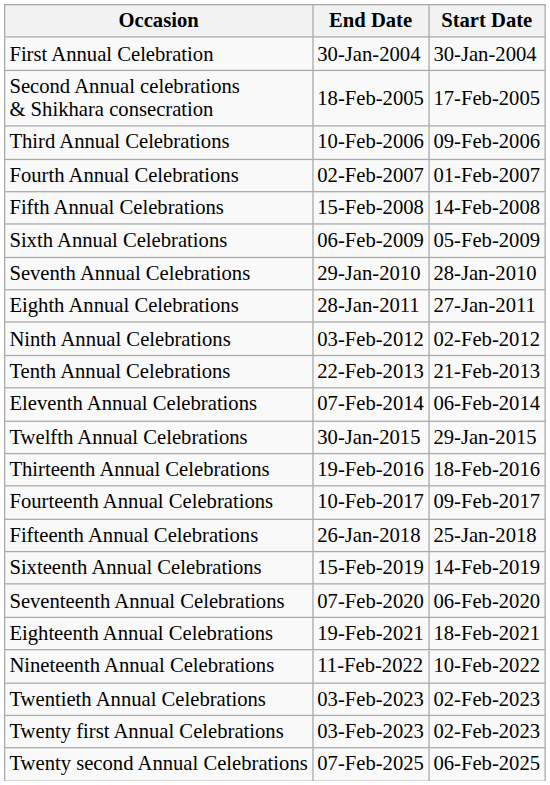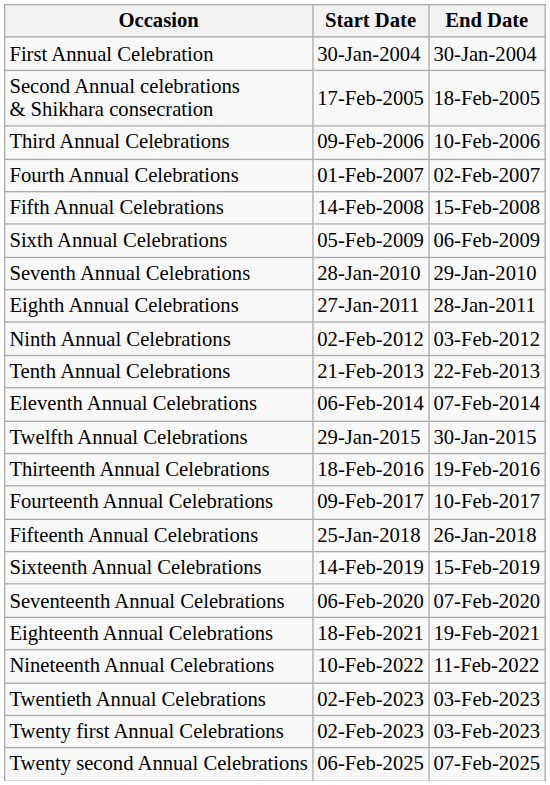columns swapped: Start Date <-> End Date
